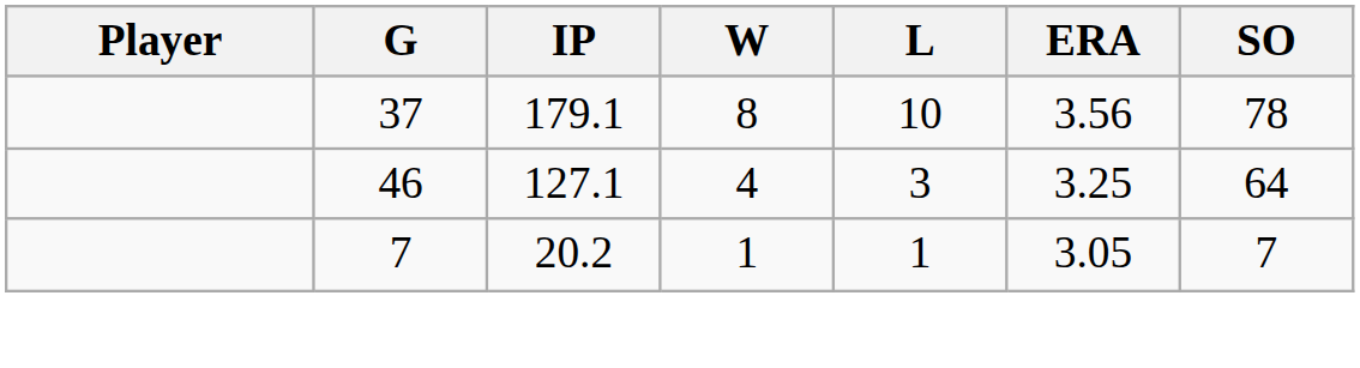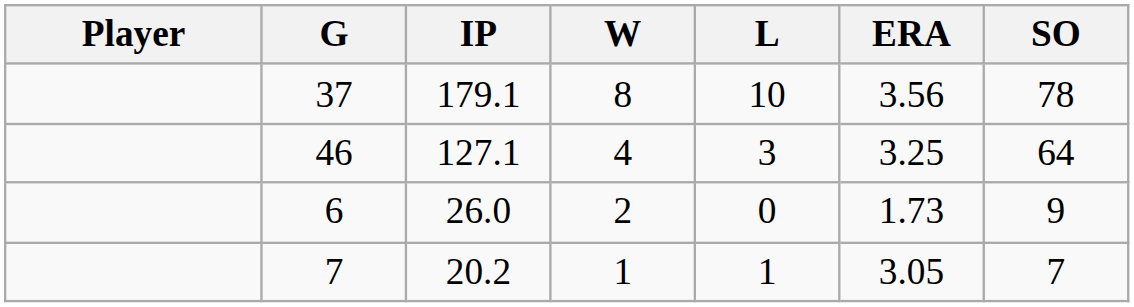+ row: 6 | 26.0 | 2 | 0 | 1.73 | 9
